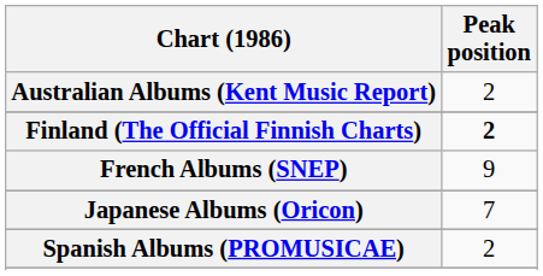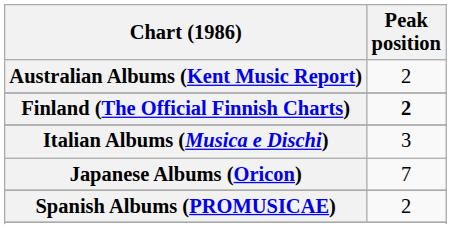- row: French Albums (SNEP) | 9
+ row: Italian Albums (Musica e Dischi) | 3
